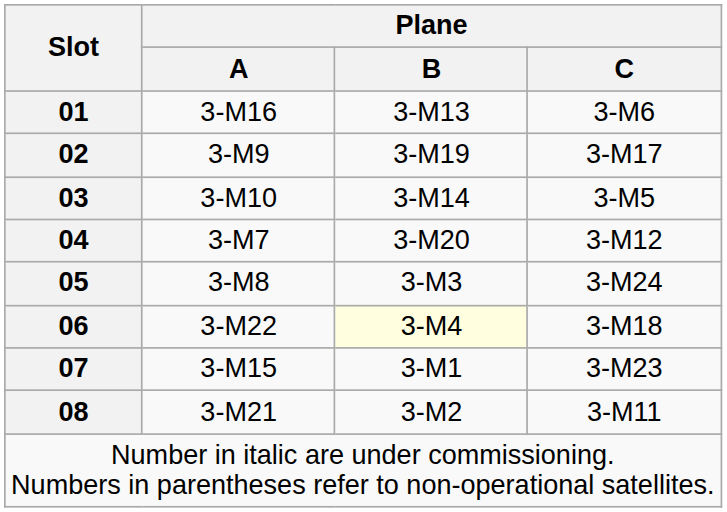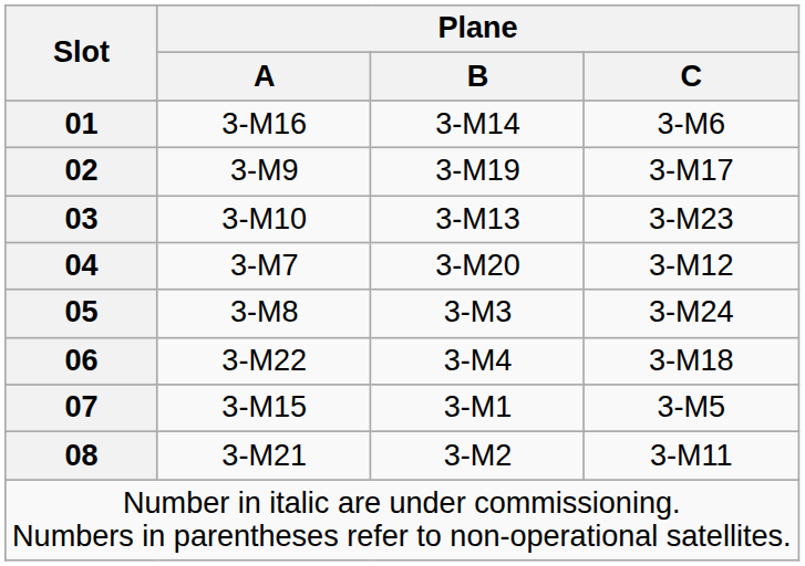01 | Plane / B: 3-M13 -> 3-M14
03 | Plane / B: 3-M14 -> 3-M13
03 | Plane / C: 3-M5 -> 3-M23
06 | Plane / B: lightyellow background -> no background
07 | Plane / C: 3-M23 -> 3-M5
